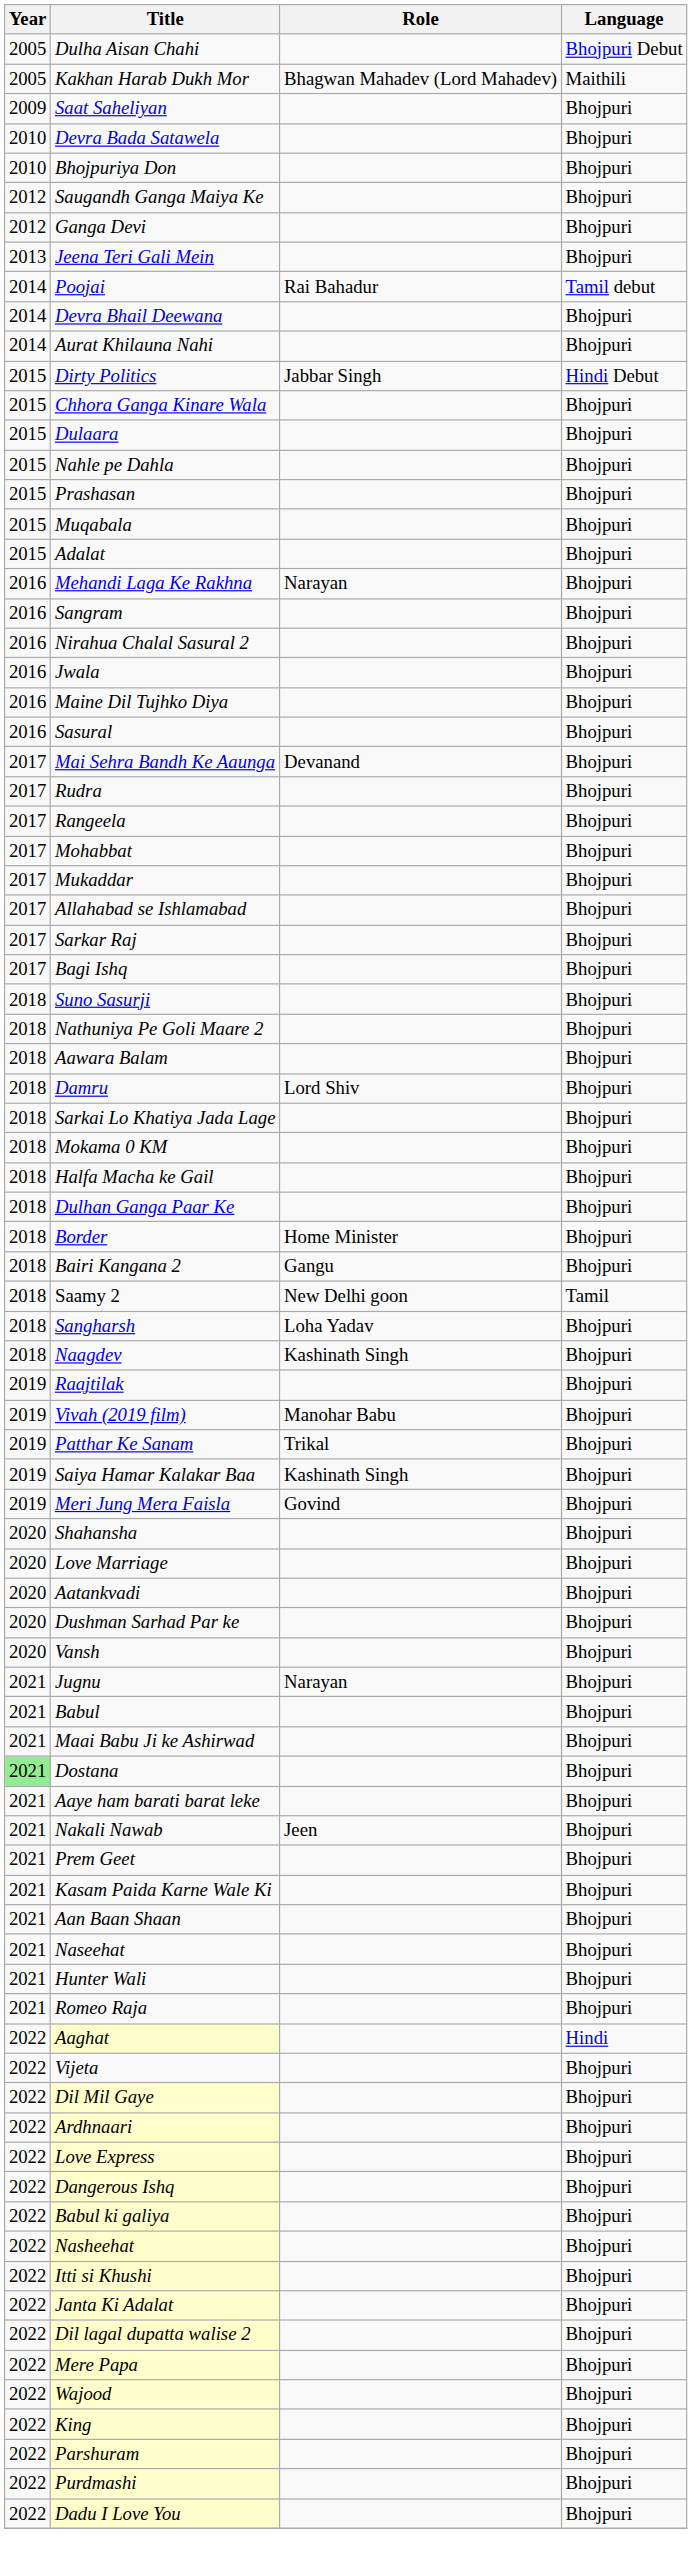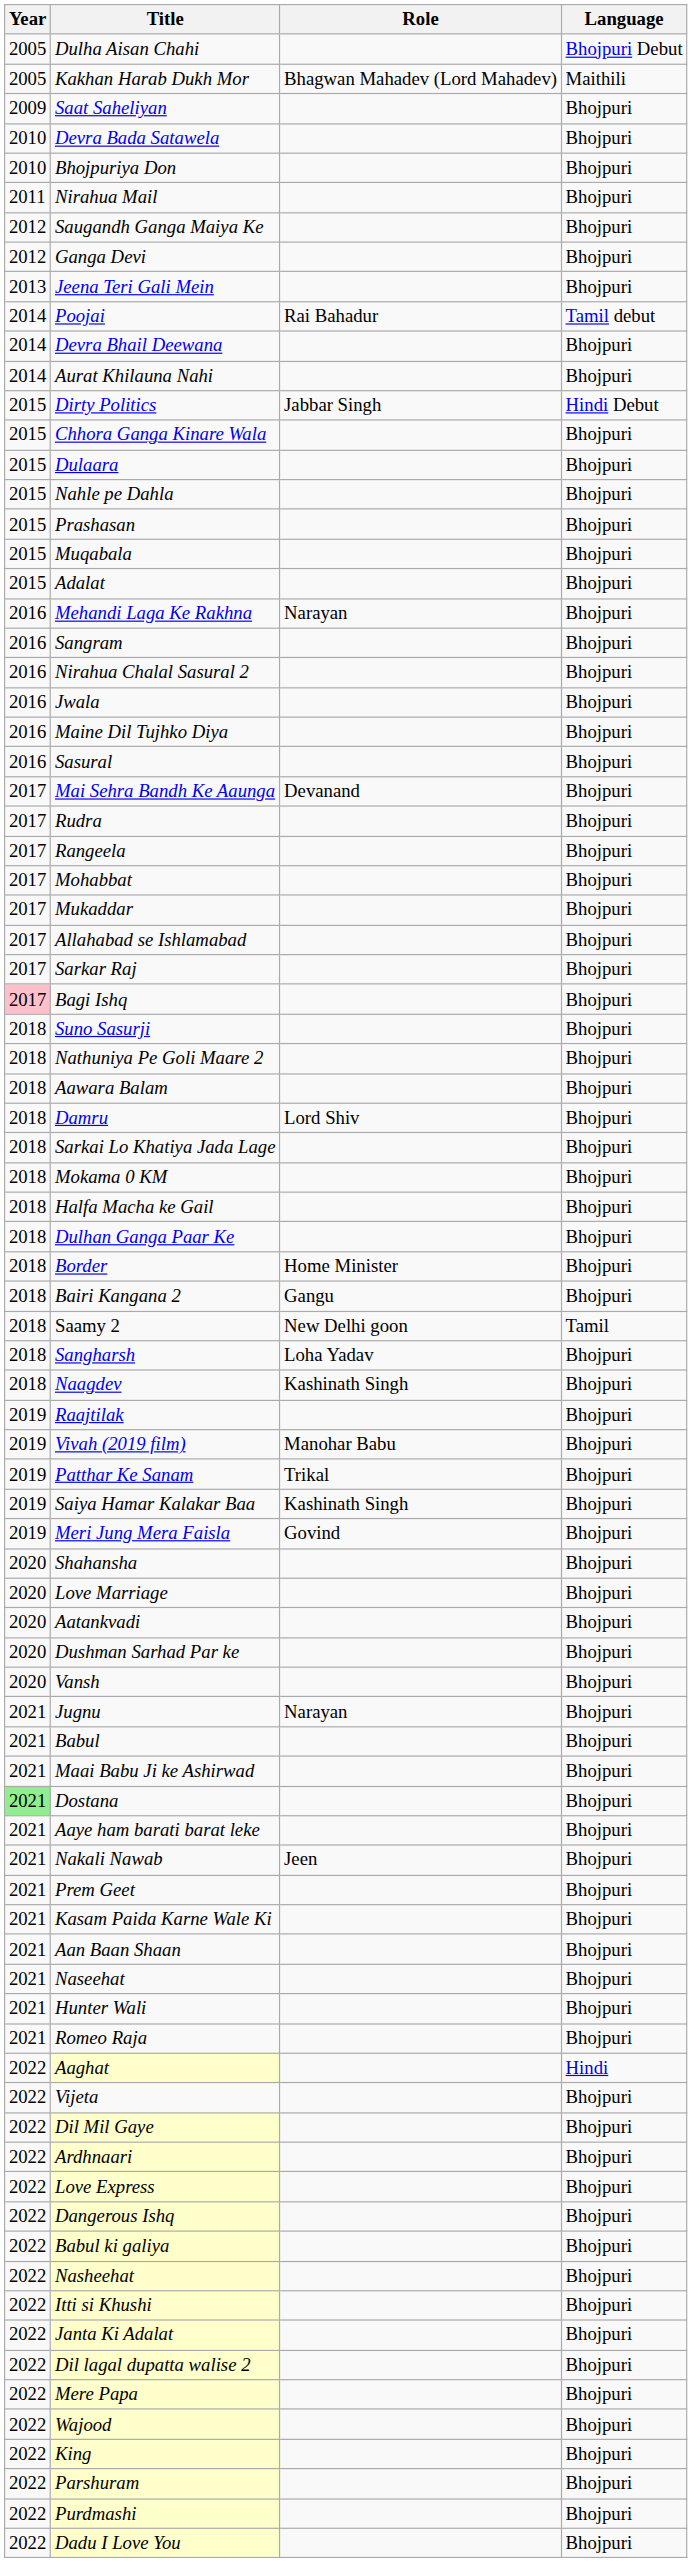+ row: 2011 | Nirahua Mail | Bhojpuri
Bagi Ishq | Year: no background -> pink background
